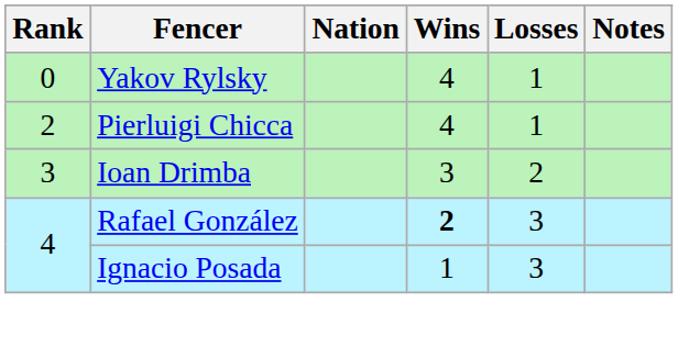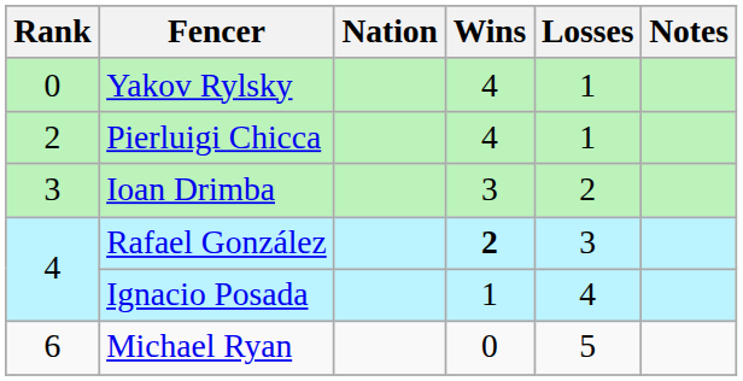Ignacio Posada | Losses: 3 -> 4
+ row: 6 | Michael Ryan | 0 | 5
